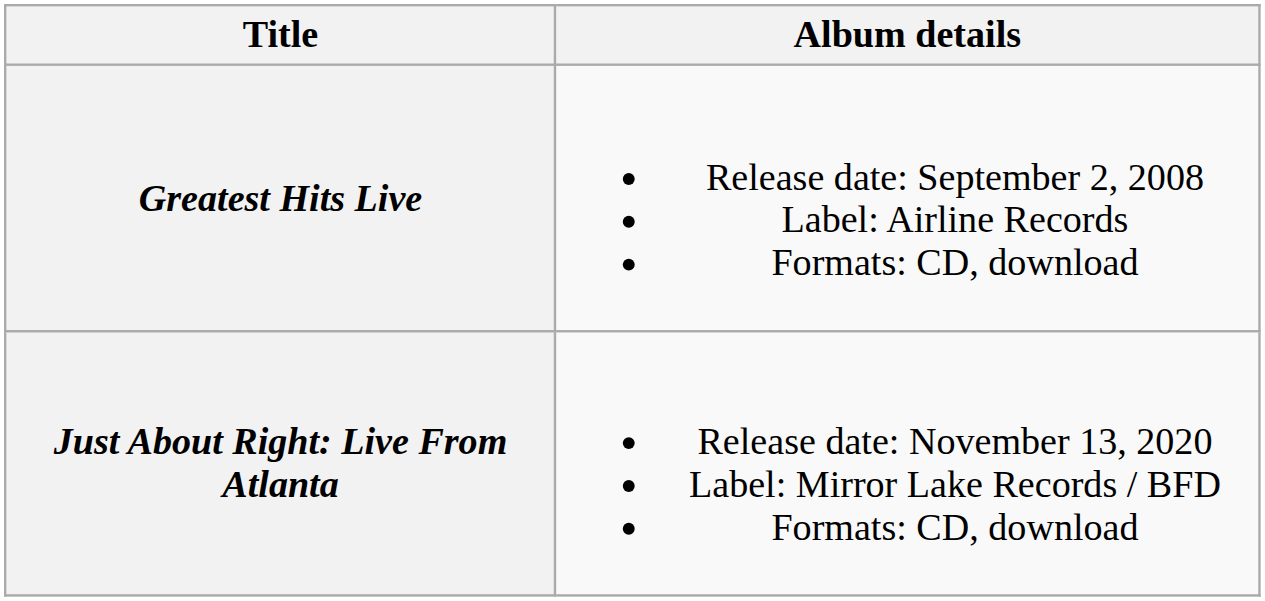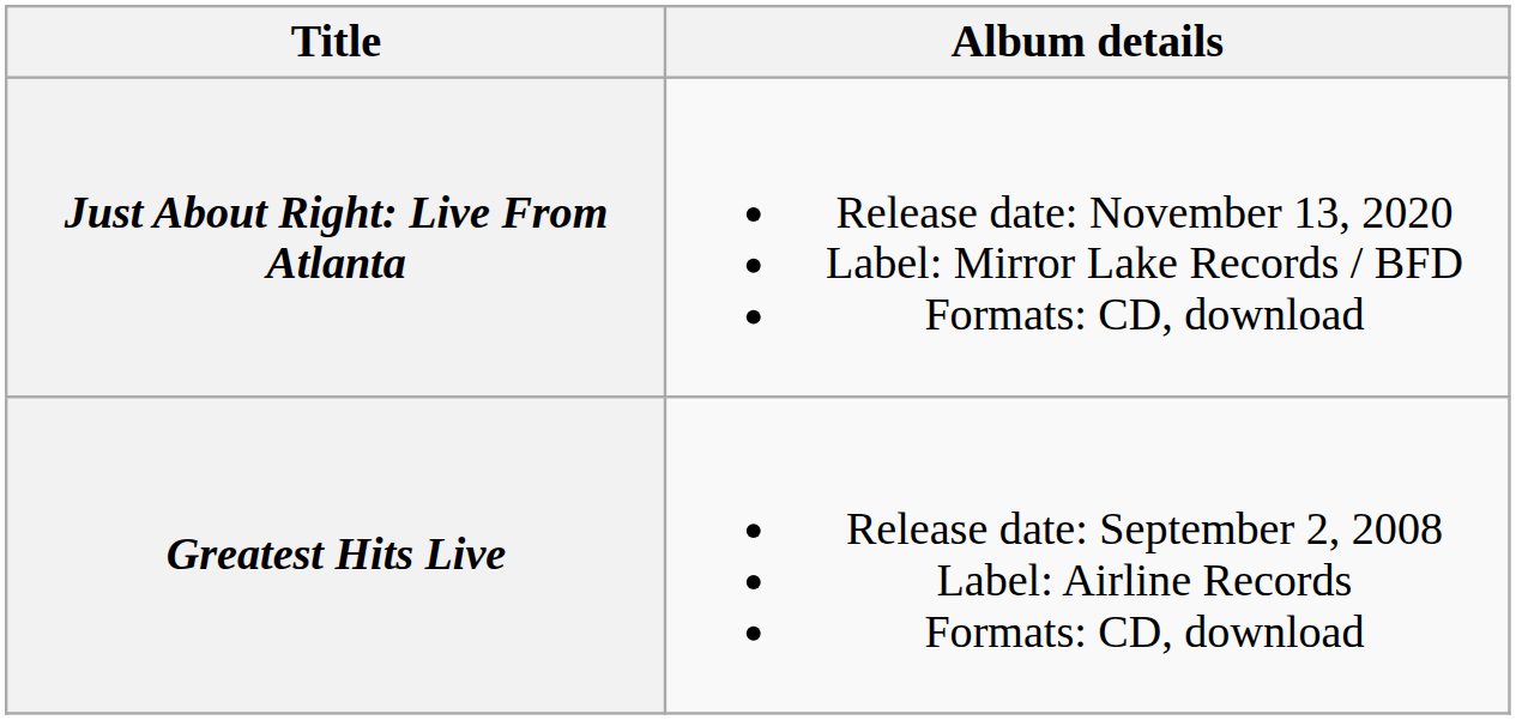rows swapped: Greatest Hits Live <-> Just About Right: Live From Atlanta
